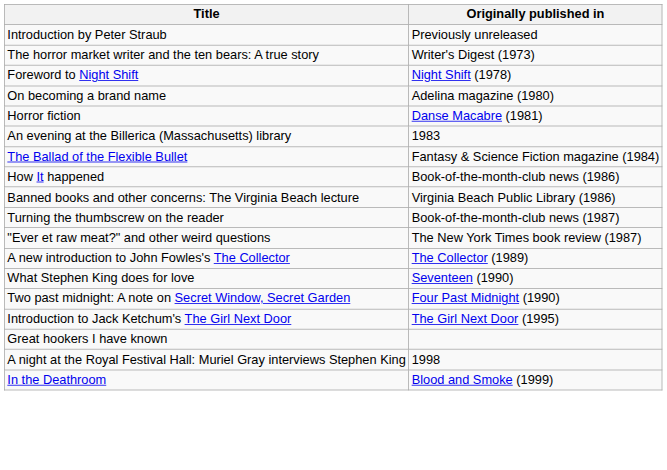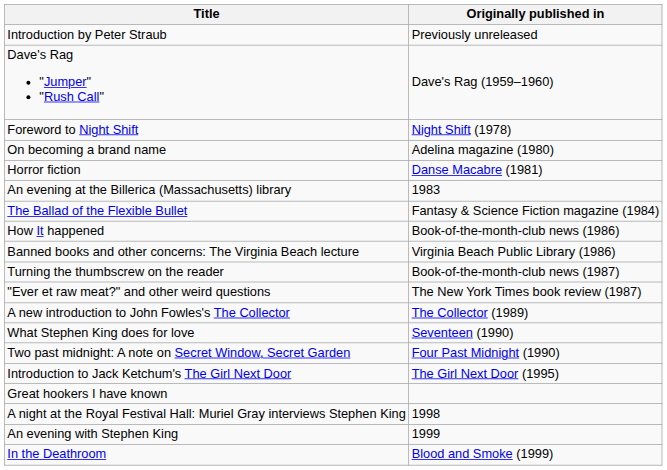+ row: Dave's Rag "Jumper" "Rush Call" | Dave's Rag (1959–1960)
- row: The horror market writer and the ten bears: A true story | Writer's Digest (1973)
+ row: An evening with Stephen King | 1999
